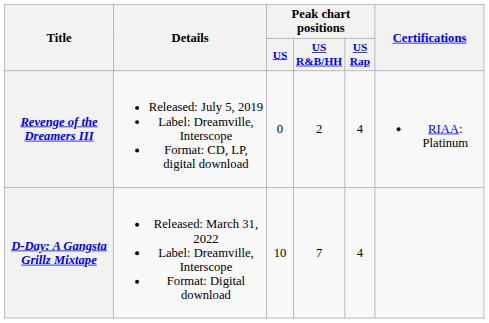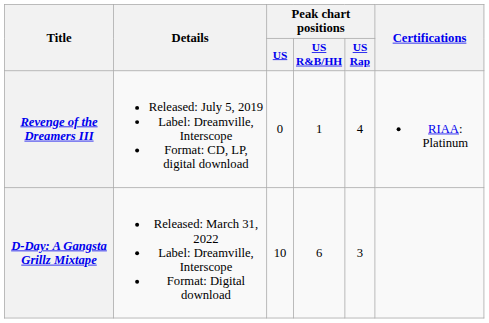Revenge of the Dreamers III | Peak chart positions / US R&B/HH: 2 -> 1
D-Day: A Gangsta Grillz Mixtape | Peak chart positions / US R&B/HH: 7 -> 6
D-Day: A Gangsta Grillz Mixtape | Peak chart positions / US Rap: 4 -> 3
